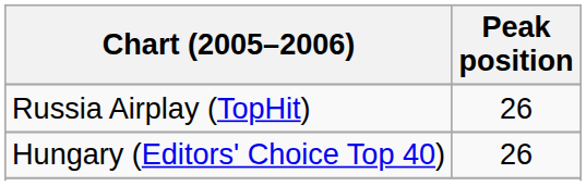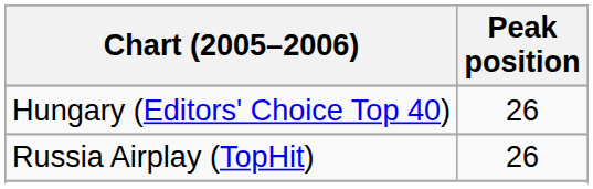rows swapped: Hungary (Editors' Choice Top 40) <-> Russia Airplay (TopHit)
